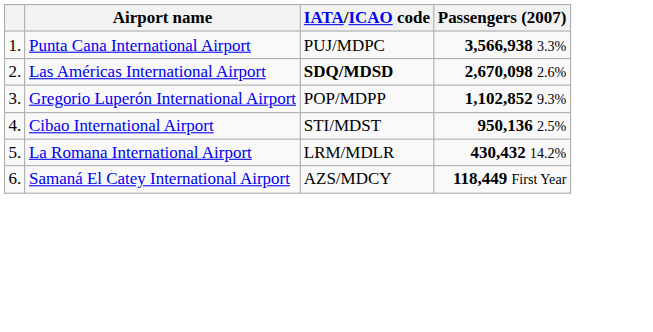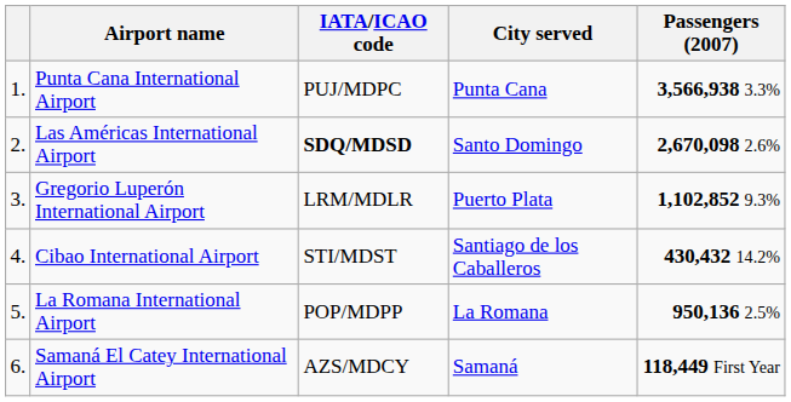+ column: City served | Punta Cana | Santo Domingo | Puerto Plata | Santiago de los Caballeros | La Romana | Samaná
Gregorio Luperón International Airport | IATA/ICAO code: POP/MDPP -> LRM/MDLR
Cibao International Airport | Passengers (2007): 950,136 2.5% -> 430,432 14.2%
La Romana International Airport | IATA/ICAO code: LRM/MDLR -> POP/MDPP
La Romana International Airport | Passengers (2007): 430,432 14.2% -> 950,136 2.5%
